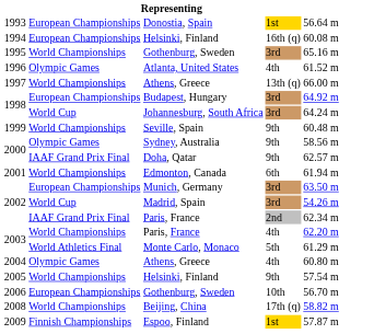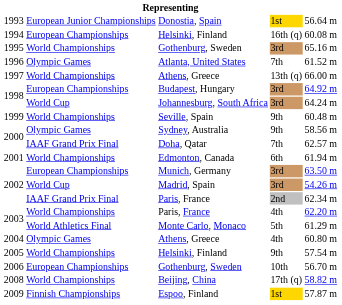Donostia, Spain | column 2: European Championships -> European Junior Championships
Atlanta, United States | column 4: 4th -> 7th
Doha, Qatar | column 4: 9th -> 7th
